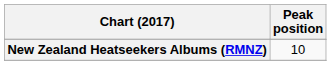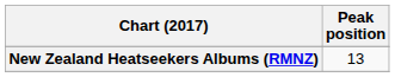New Zealand Heatseekers Albums (RMNZ) | Peak position: 10 -> 13
